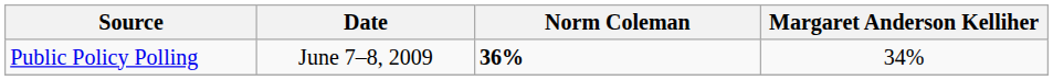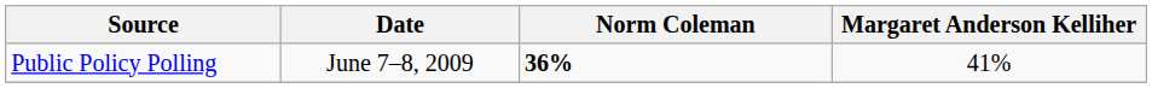Public Policy Polling | Margaret Anderson Kelliher: 34% -> 41%
